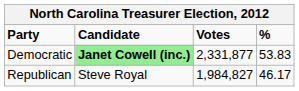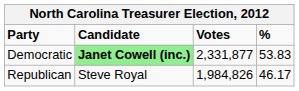Republican | Votes: 1,984,827 -> 1,984,826
